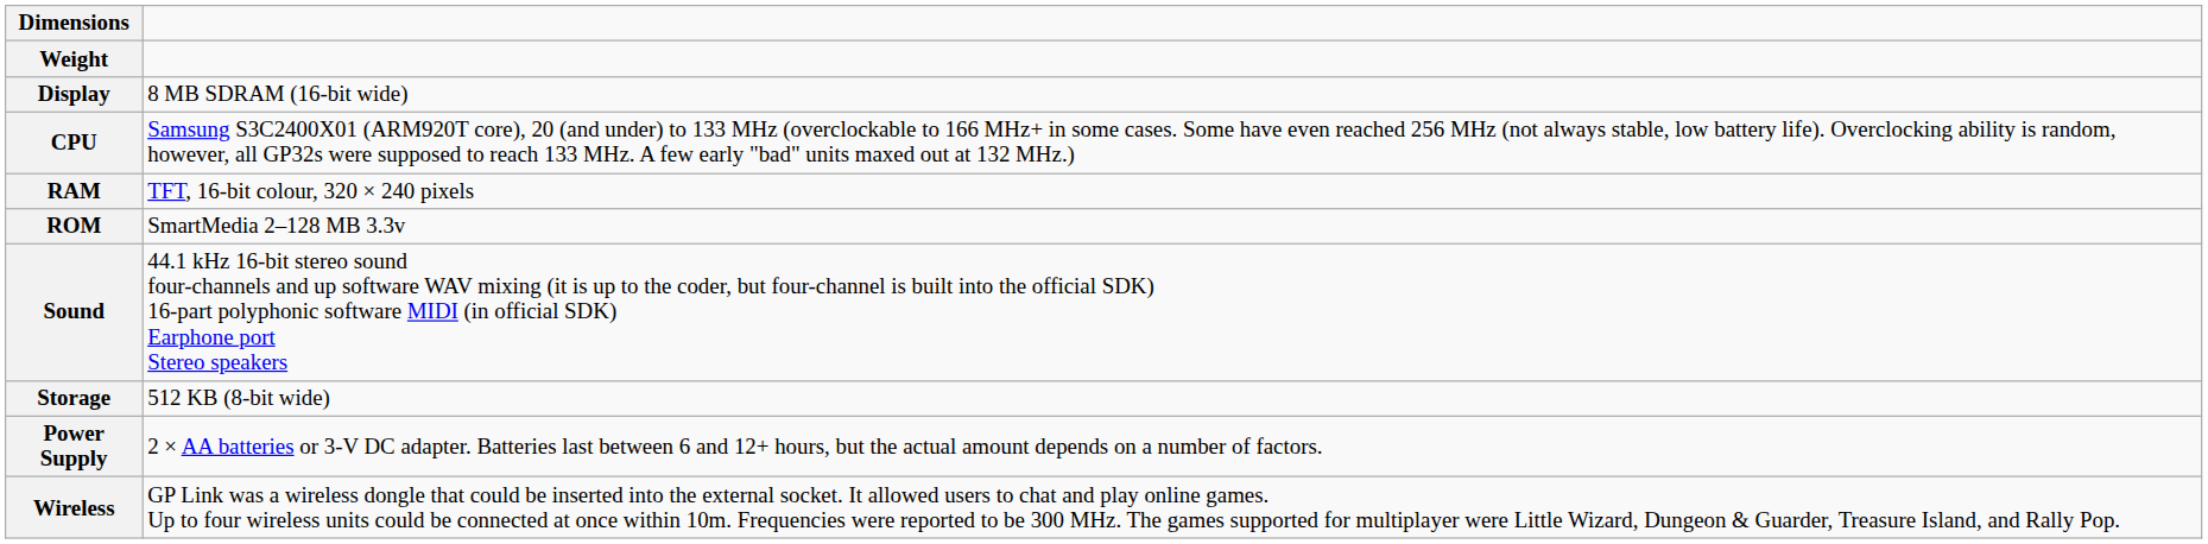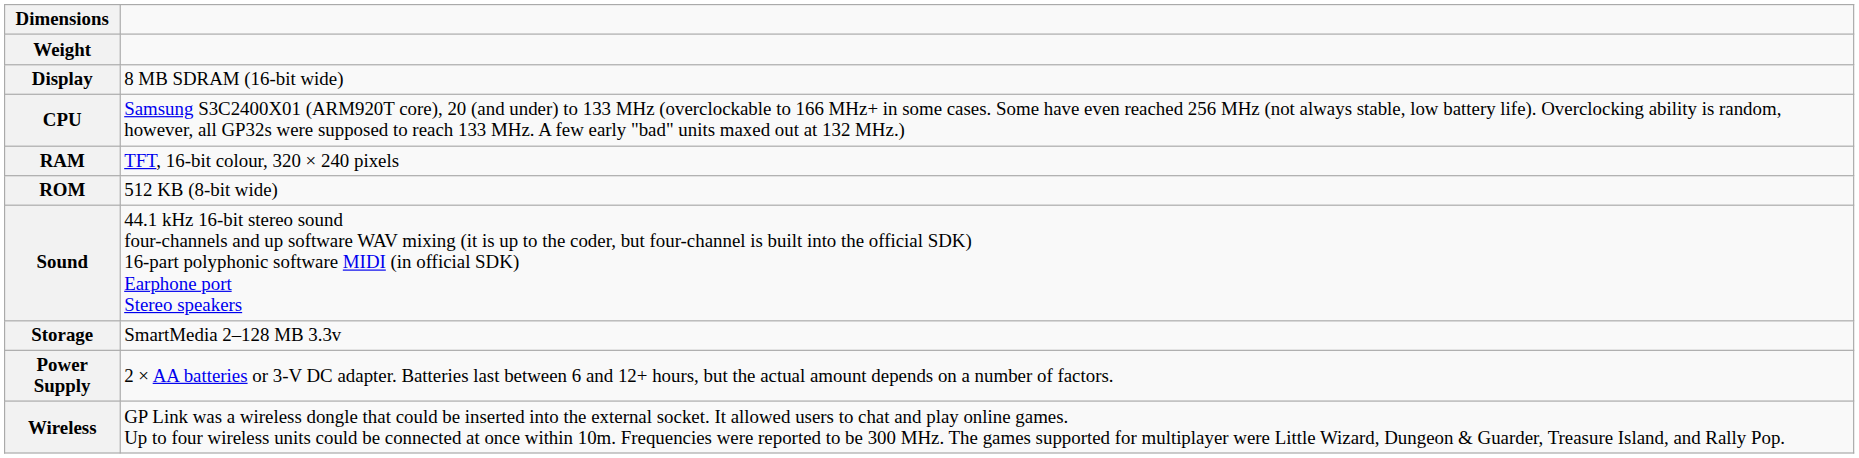ROM | column 2: SmartMedia 2–128 MB 3.3v -> 512 KB (8-bit wide)
Storage | column 2: 512 KB (8-bit wide) -> SmartMedia 2–128 MB 3.3v
